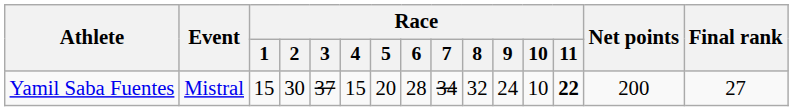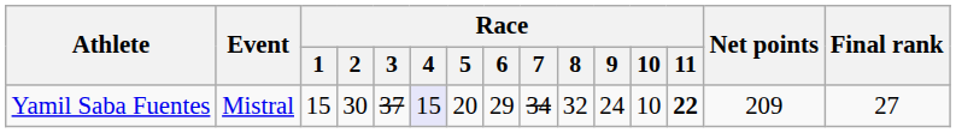Yamil Saba Fuentes | Race / 4: no background -> lavender background
Yamil Saba Fuentes | Race / 6: 28 -> 29
Yamil Saba Fuentes | Net points: 200 -> 209
